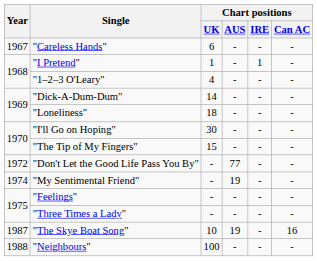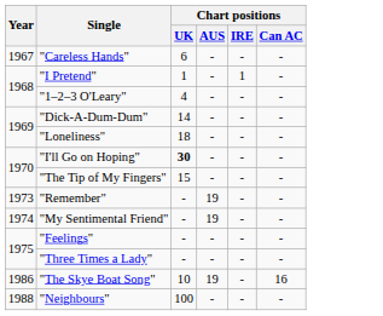"I'll Go on Hoping" | Chart positions / UK: normal -> bold
- row: 1972 | "Don't Let the Good Life Pass You By" | - | 77 | - | -
+ row: 1973 | "Remember" | - | 19 | - | -
"The Skye Boat Song" | Year: 1987 -> 1986
